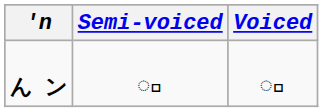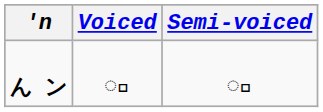columns swapped: Voiced <-> Semi-voiced
